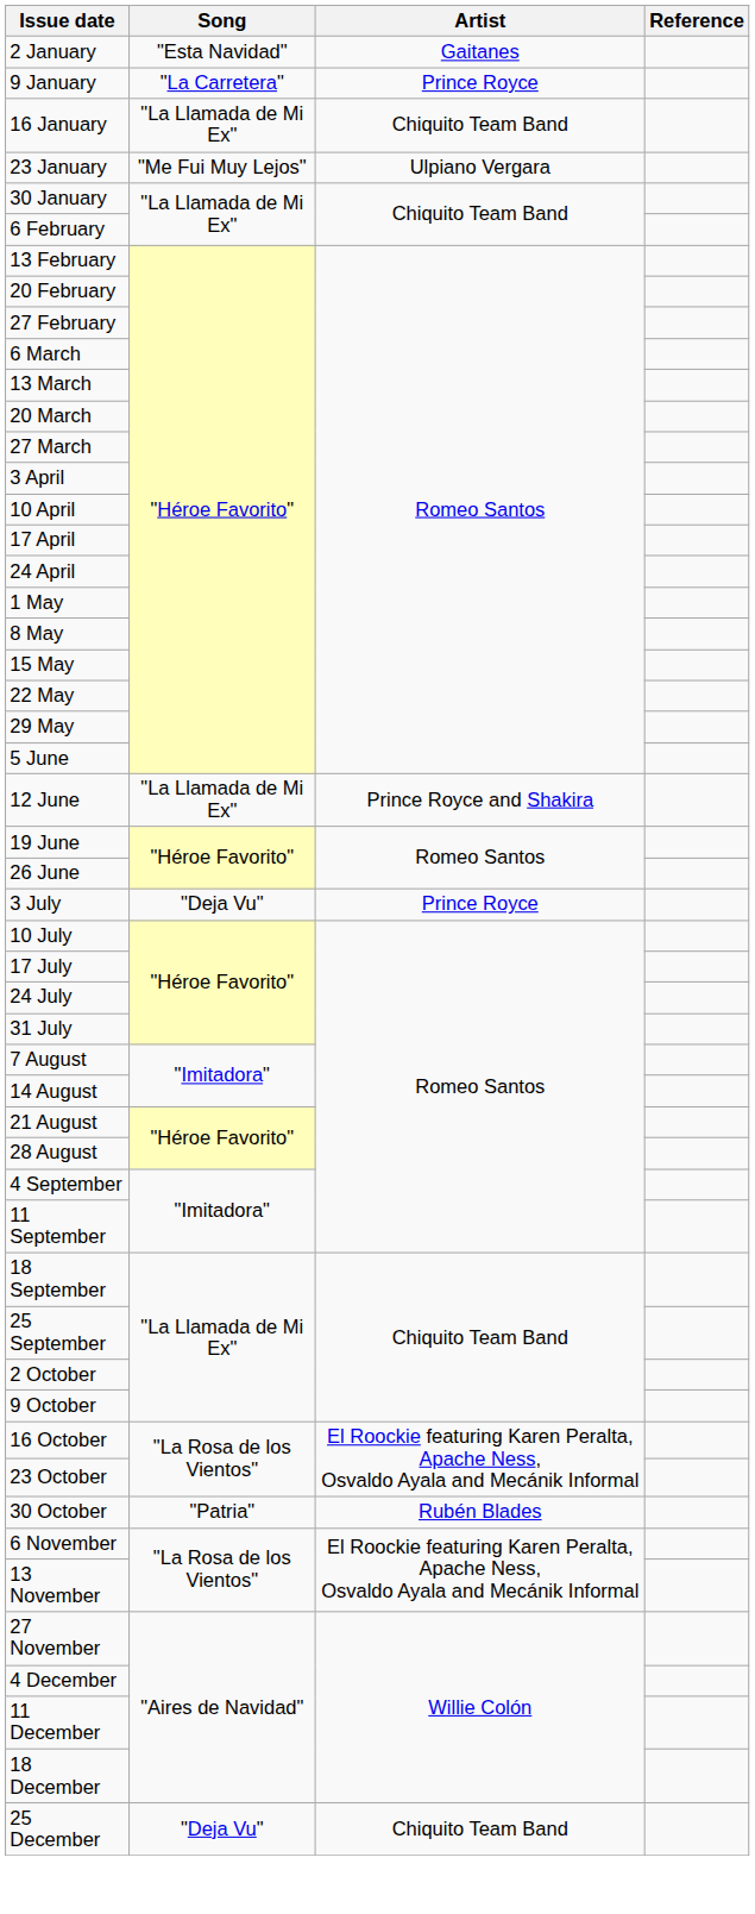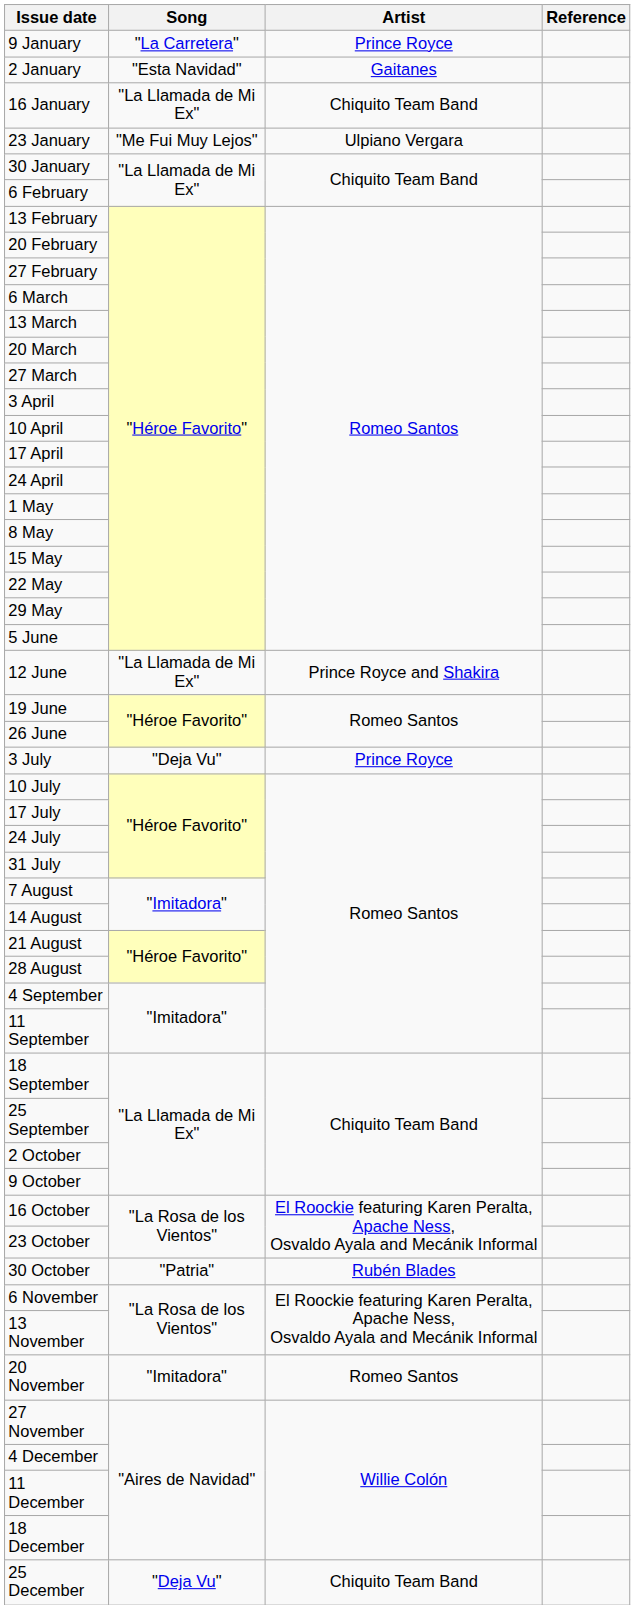rows swapped: 2 January <-> 9 January
+ row: 20 November | "Imitadora" | Romeo Santos
